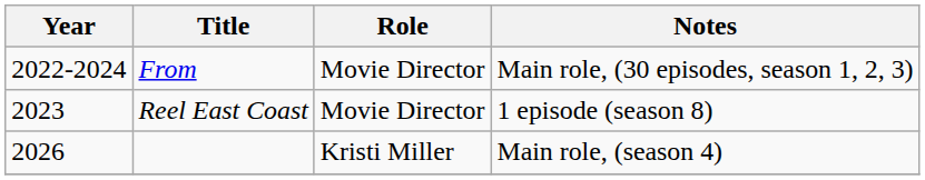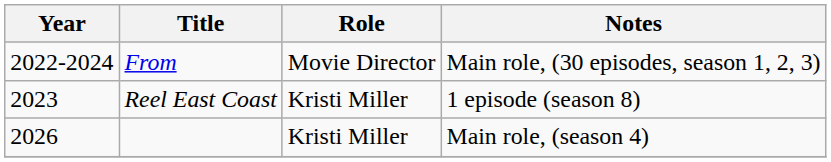Reel East Coast | Role: Movie Director -> Kristi Miller
